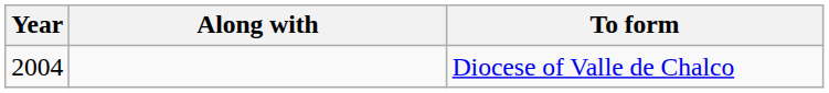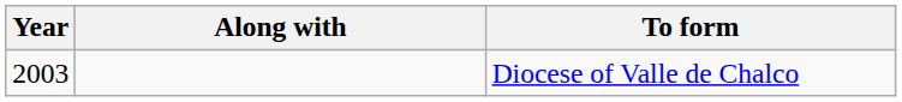Diocese of Valle de Chalco | Year: 2004 -> 2003
